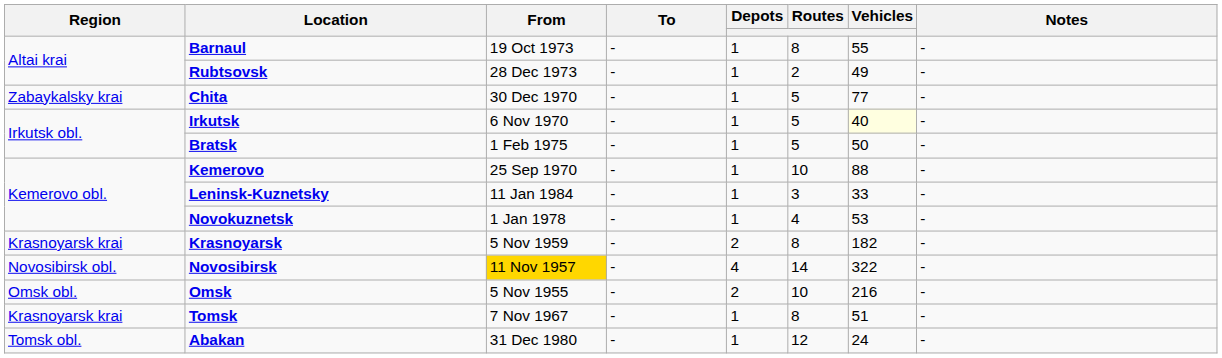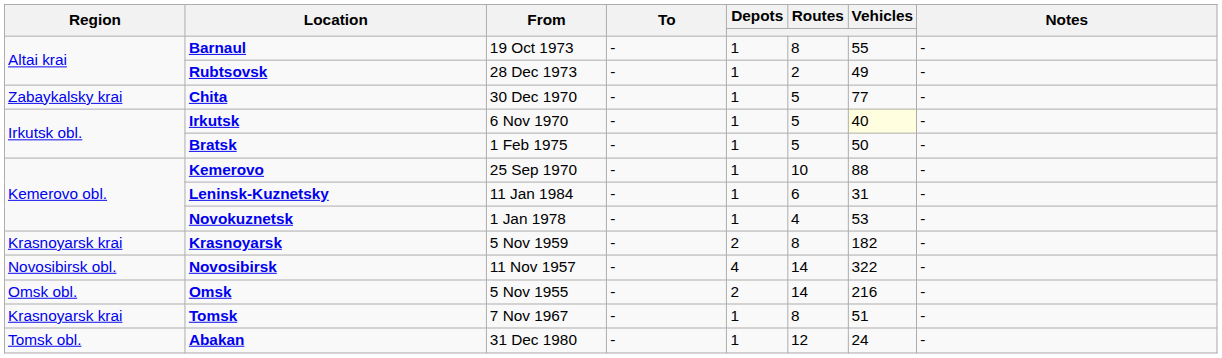Leninsk-Kuznetsky | Routes: 3 -> 6
Leninsk-Kuznetsky | Vehicles: 33 -> 31
Novosibirsk | From: gold background -> no background
Omsk | Routes: 10 -> 14
